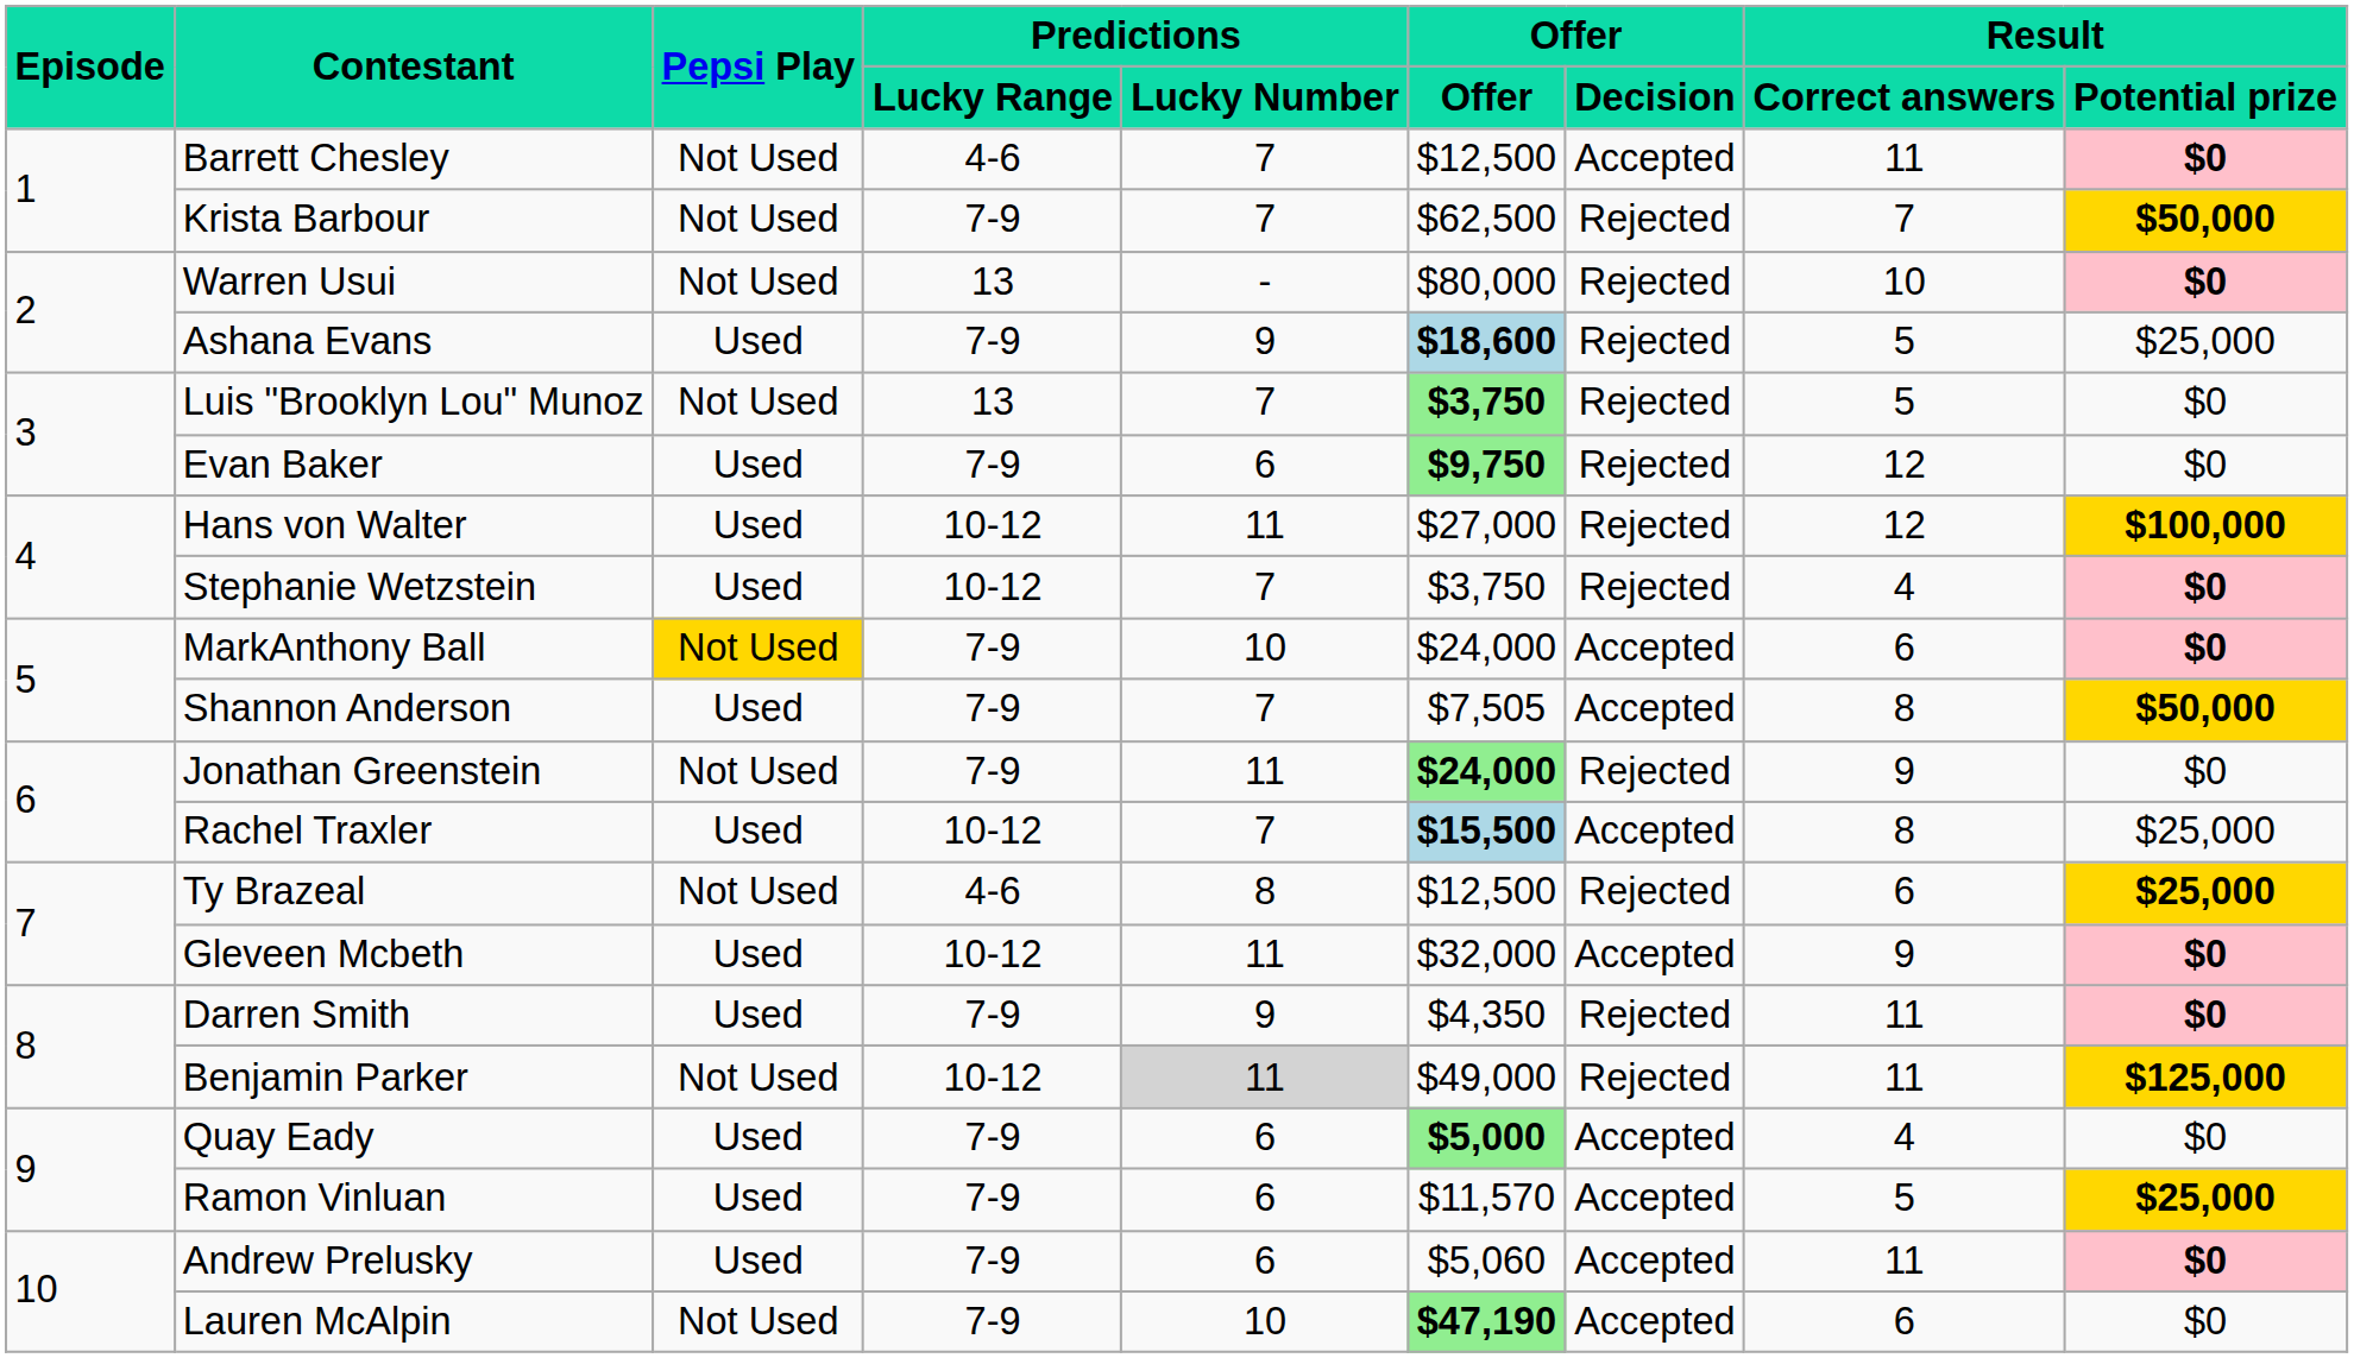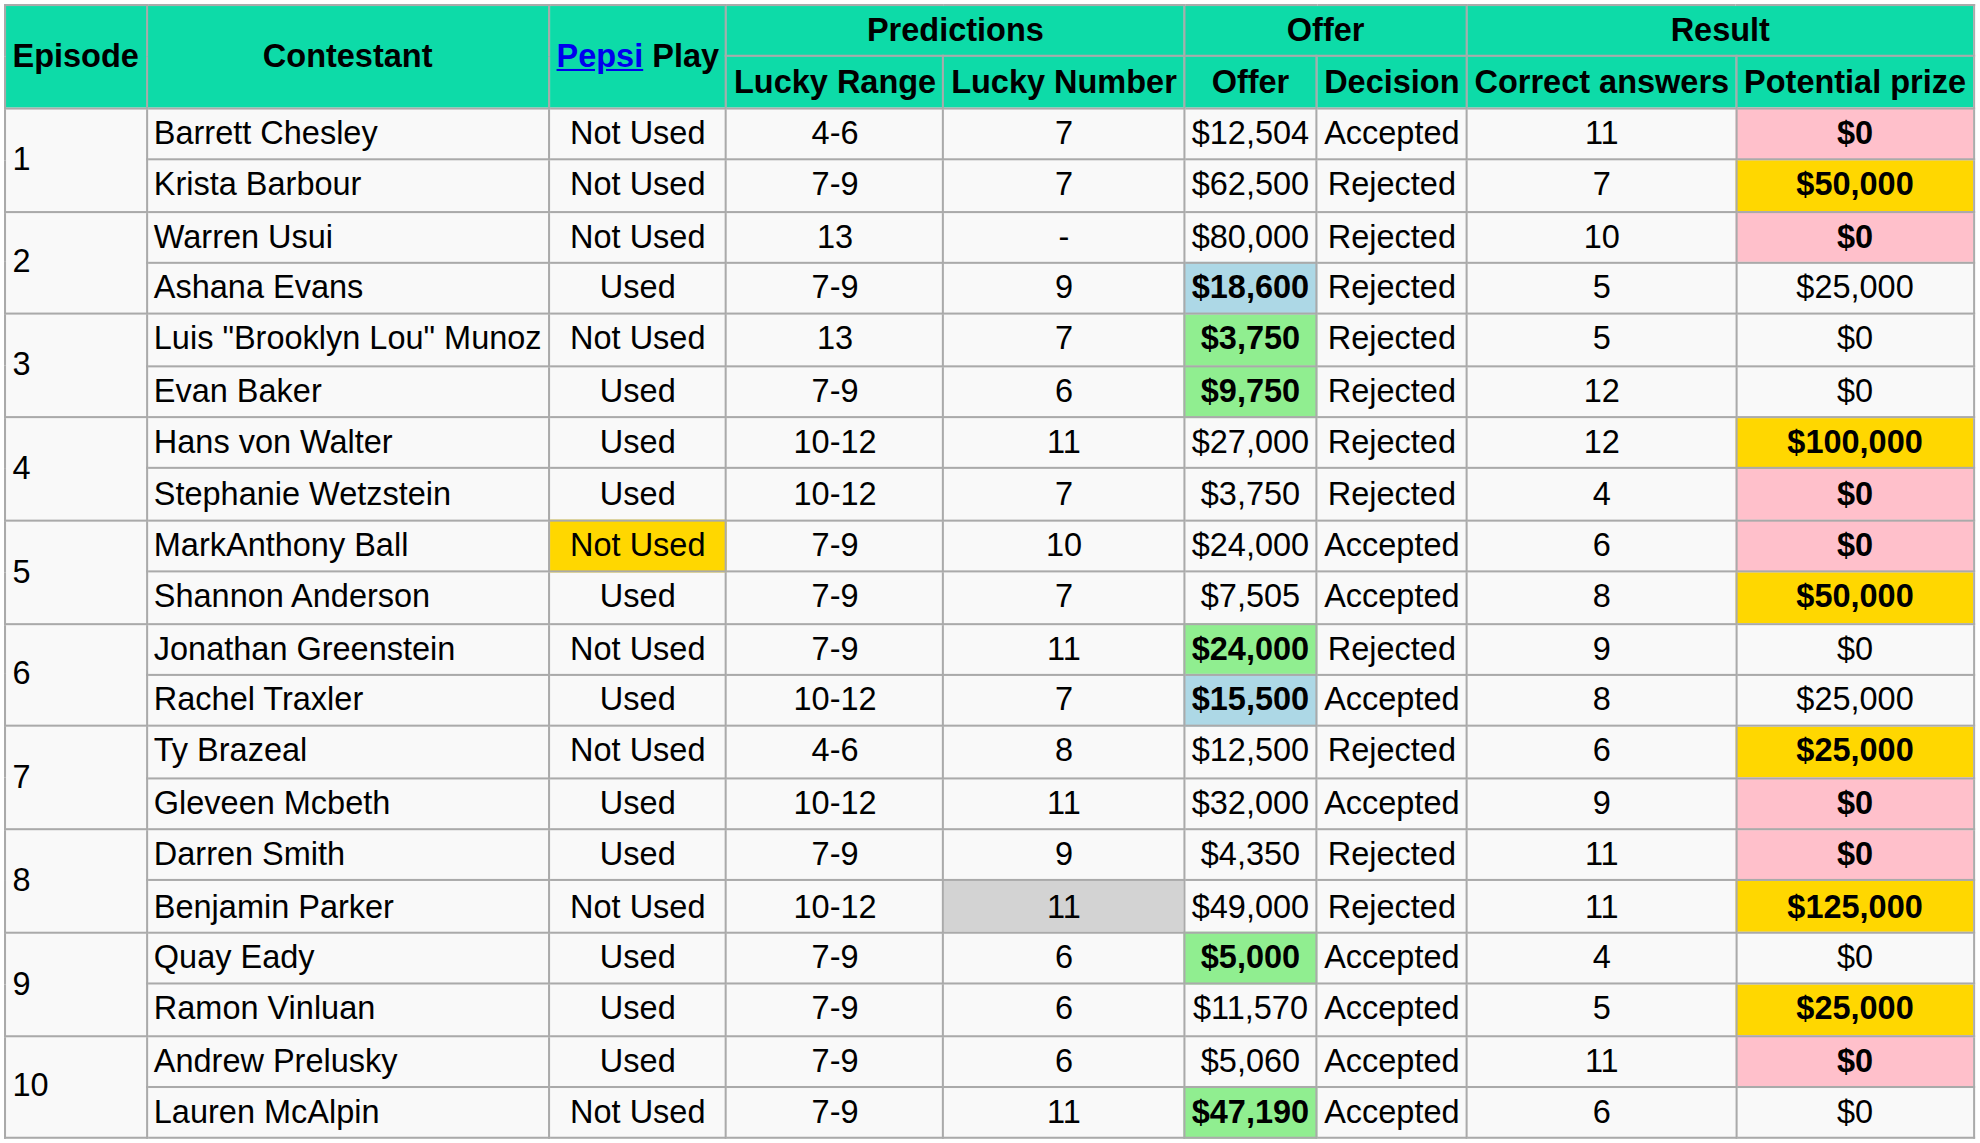Barrett Chesley | Offer: $12,500 -> $12,504
Lauren McAlpin | Predictions / Lucky Number: 10 -> 11
